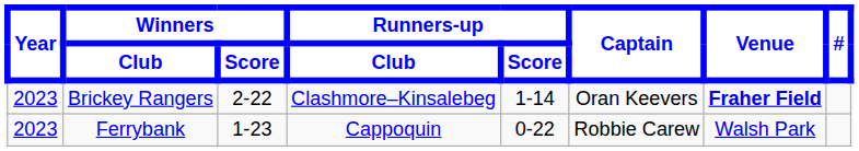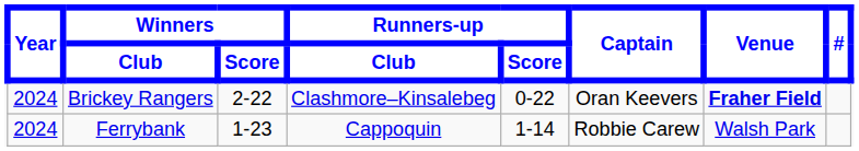Brickey Rangers | Year: 2023 -> 2024
Brickey Rangers | Runners-up / Score: 1-14 -> 0-22
Ferrybank | Year: 2023 -> 2024
Ferrybank | Runners-up / Score: 0-22 -> 1-14
